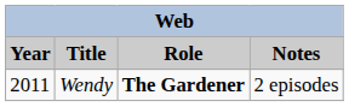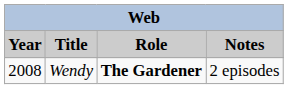Wendy | Year: 2011 -> 2008
